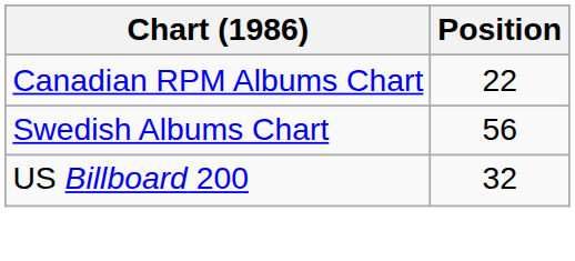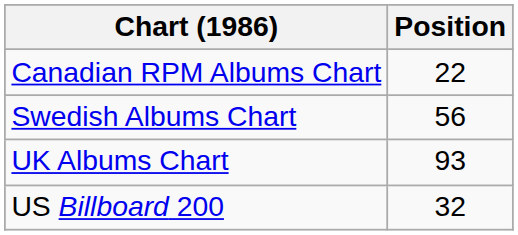+ row: UK Albums Chart | 93
